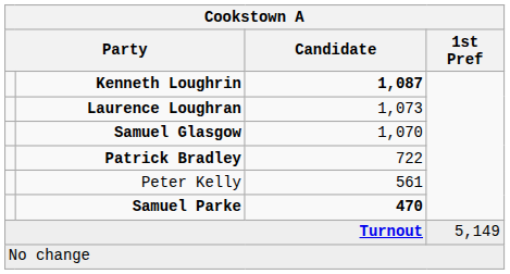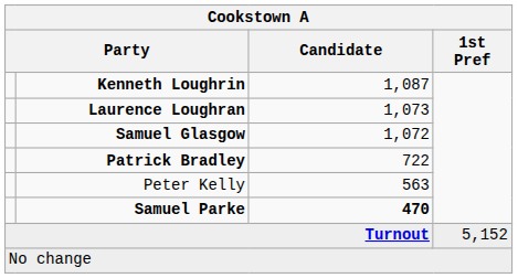Kenneth Loughrin | Candidate: bold -> normal
Samuel Glasgow | Candidate: 1,070 -> 1,072
Peter Kelly | Candidate: 561 -> 563
Turnout | 1st Pref: 5,149 -> 5,152
